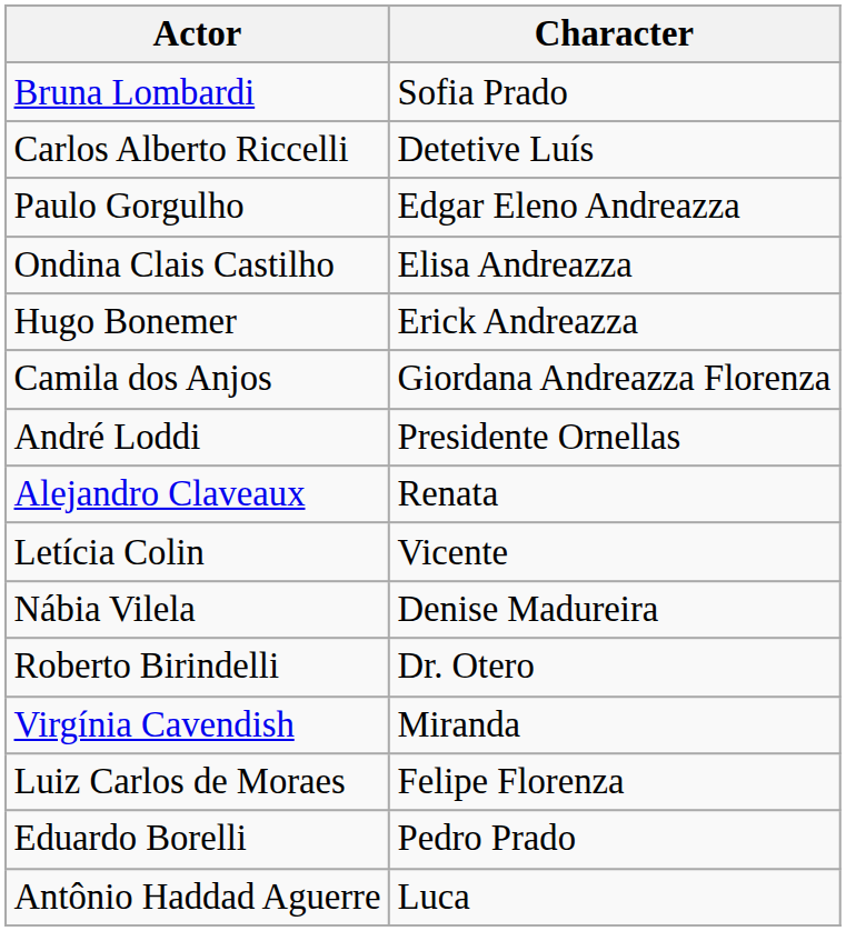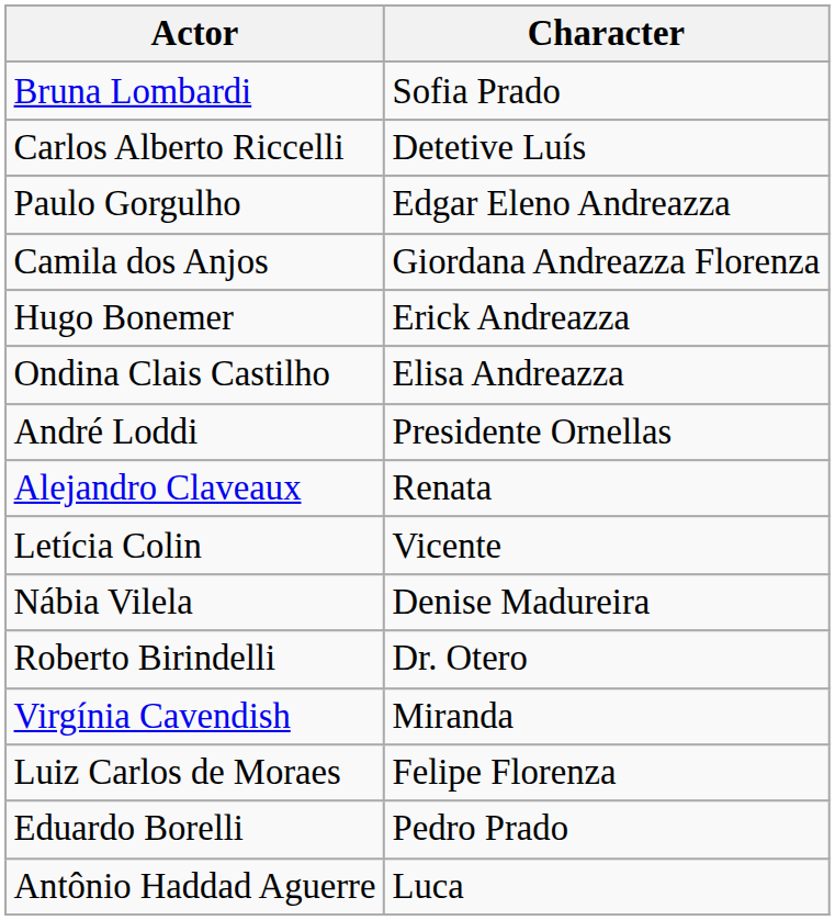rows swapped: Ondina Clais Castilho <-> Camila dos Anjos
